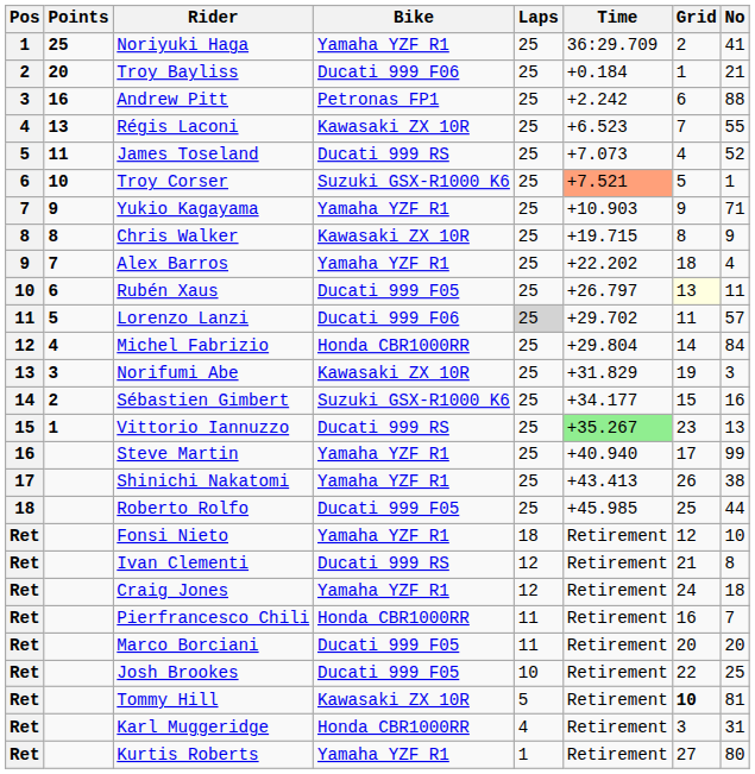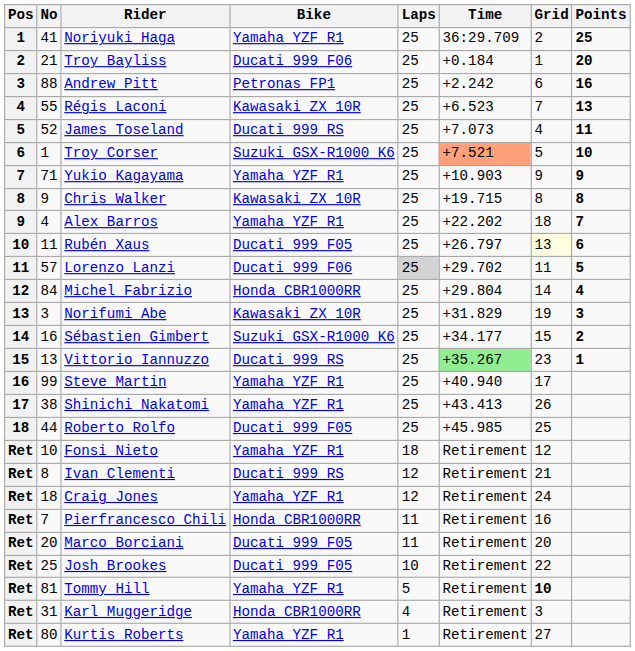columns swapped: No <-> Points
Tommy Hill | Bike: Kawasaki ZX 10R -> Yamaha YZF R1
